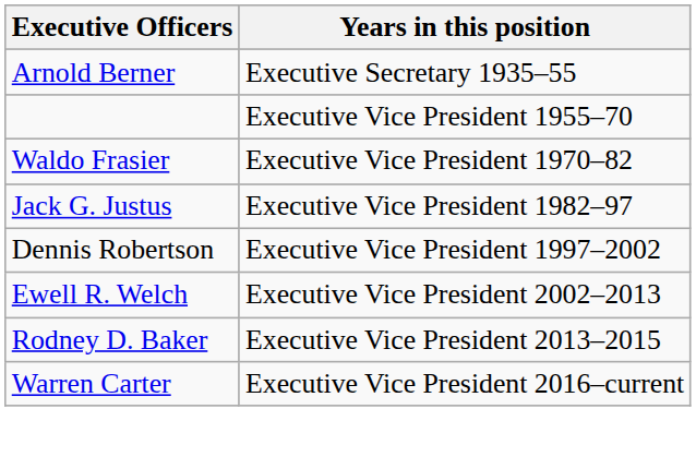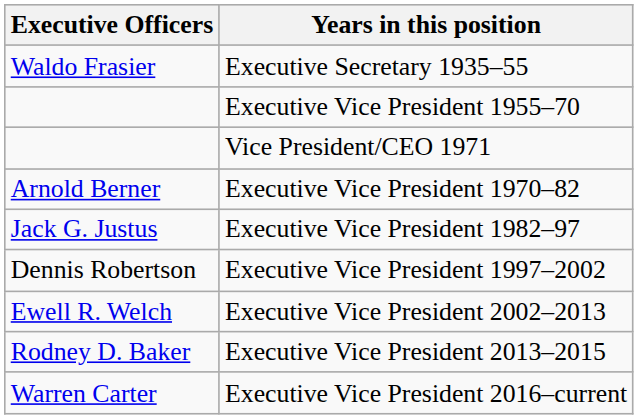Executive Secretary 1935–55 | Executive Officers: Arnold Berner -> Waldo Frasier
+ row: Vice President/CEO 1971
Executive Vice President 1970–82 | Executive Officers: Waldo Frasier -> Arnold Berner
